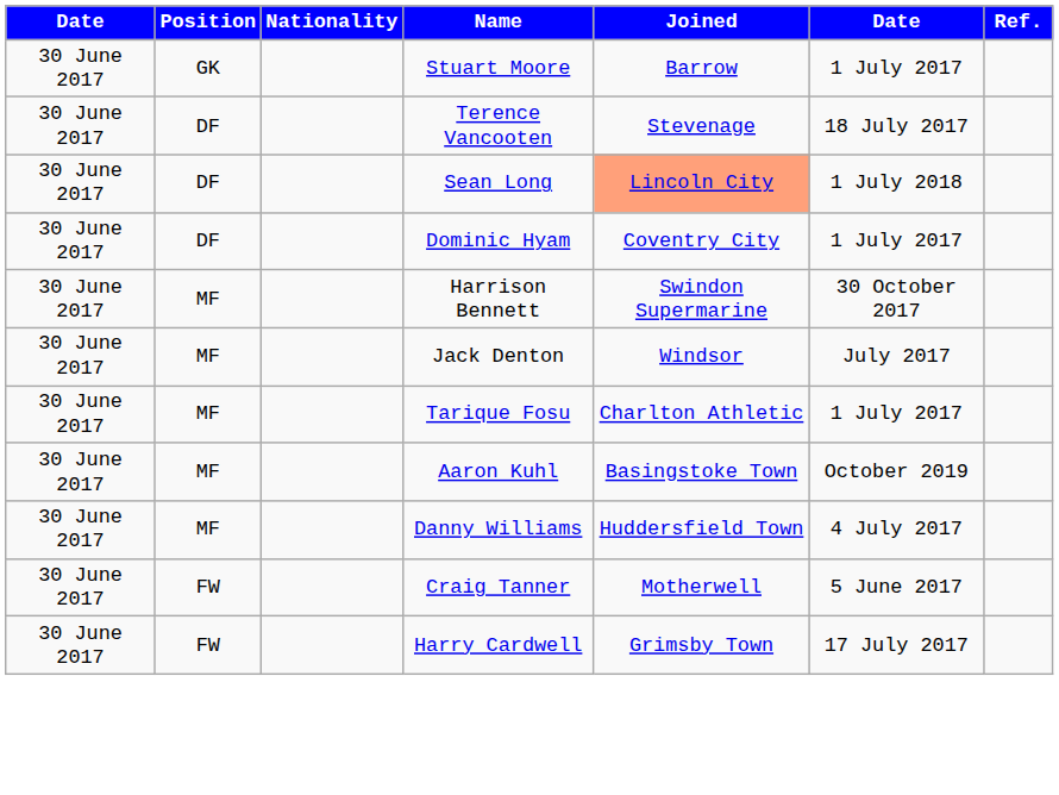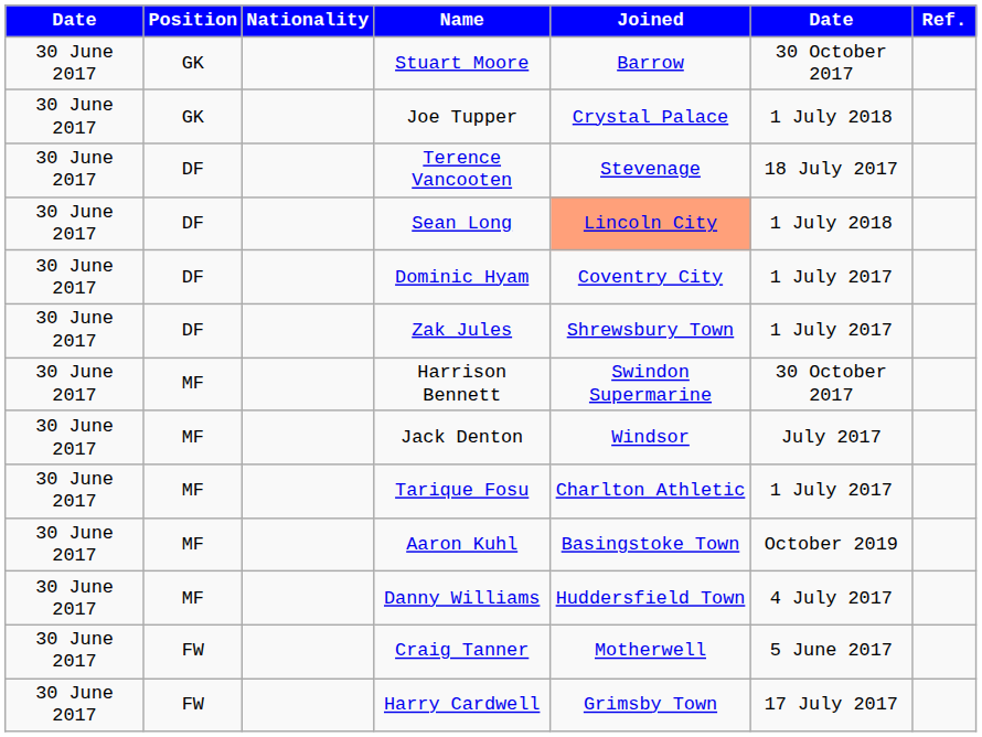Stuart Moore | column 6: 1 July 2017 -> 30 October 2017
+ row: 30 June 2017 | GK | Joe Tupper | Crystal Palace | 1 July 2018
+ row: 30 June 2017 | DF | Zak Jules | Shrewsbury Town | 1 July 2017
